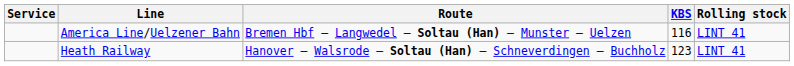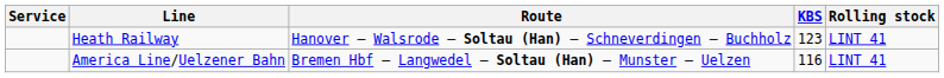rows swapped: America Line/Uelzener Bahn <-> Heath Railway
